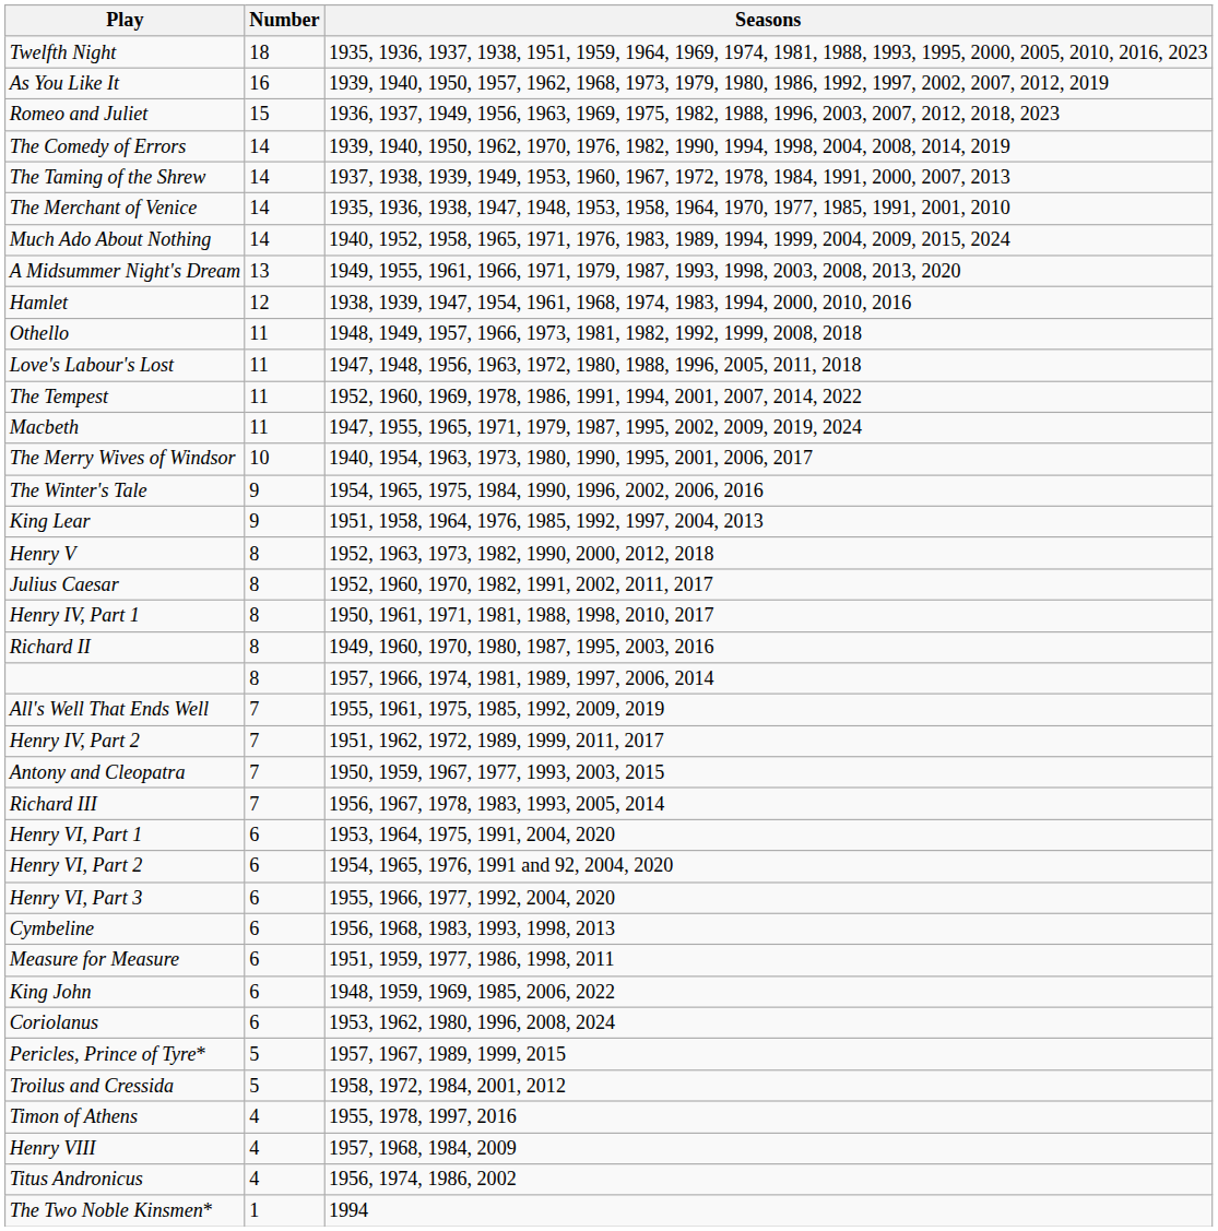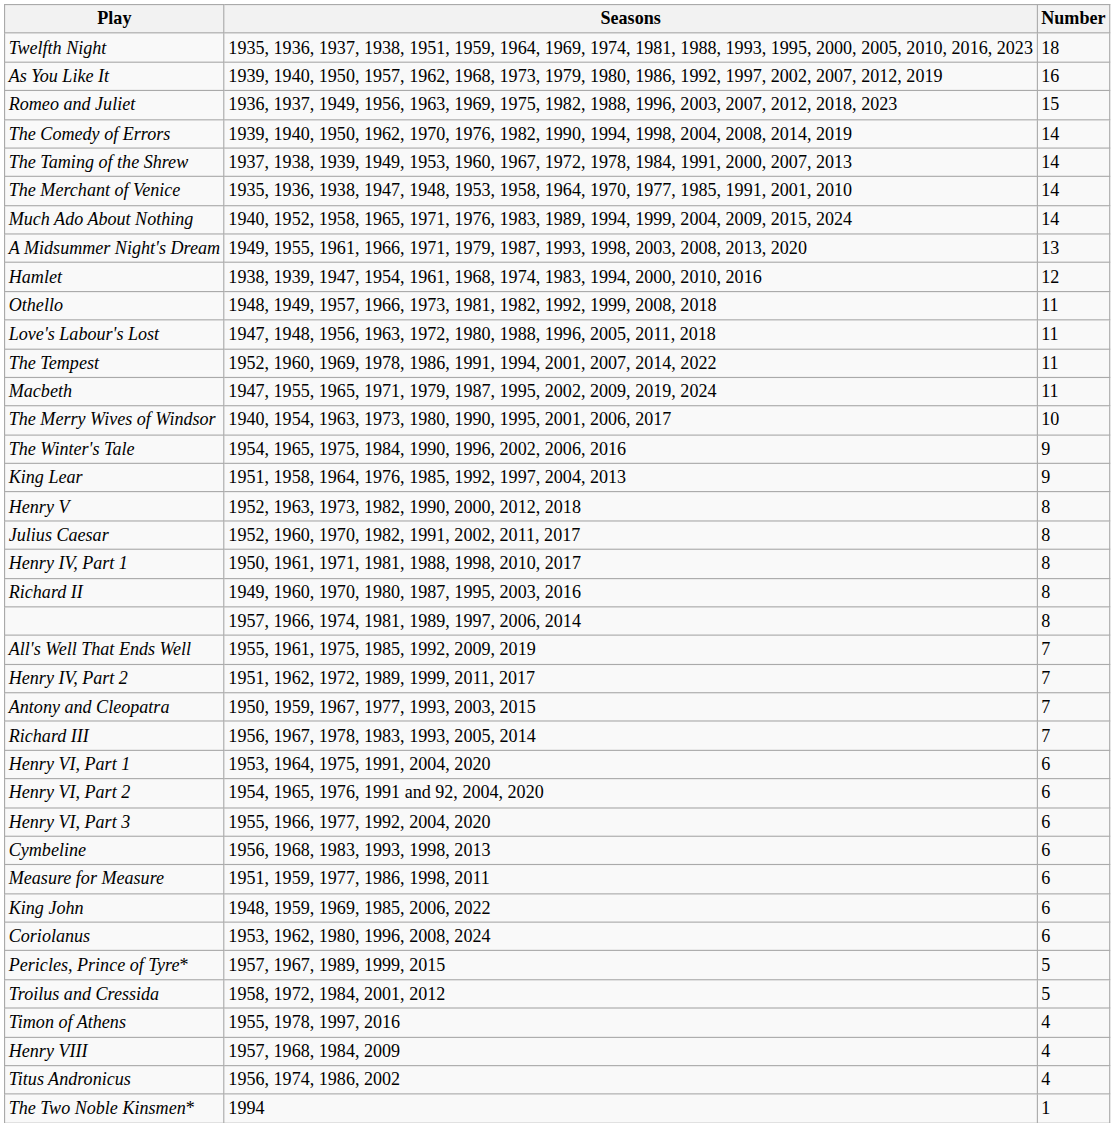columns swapped: Number <-> Seasons
